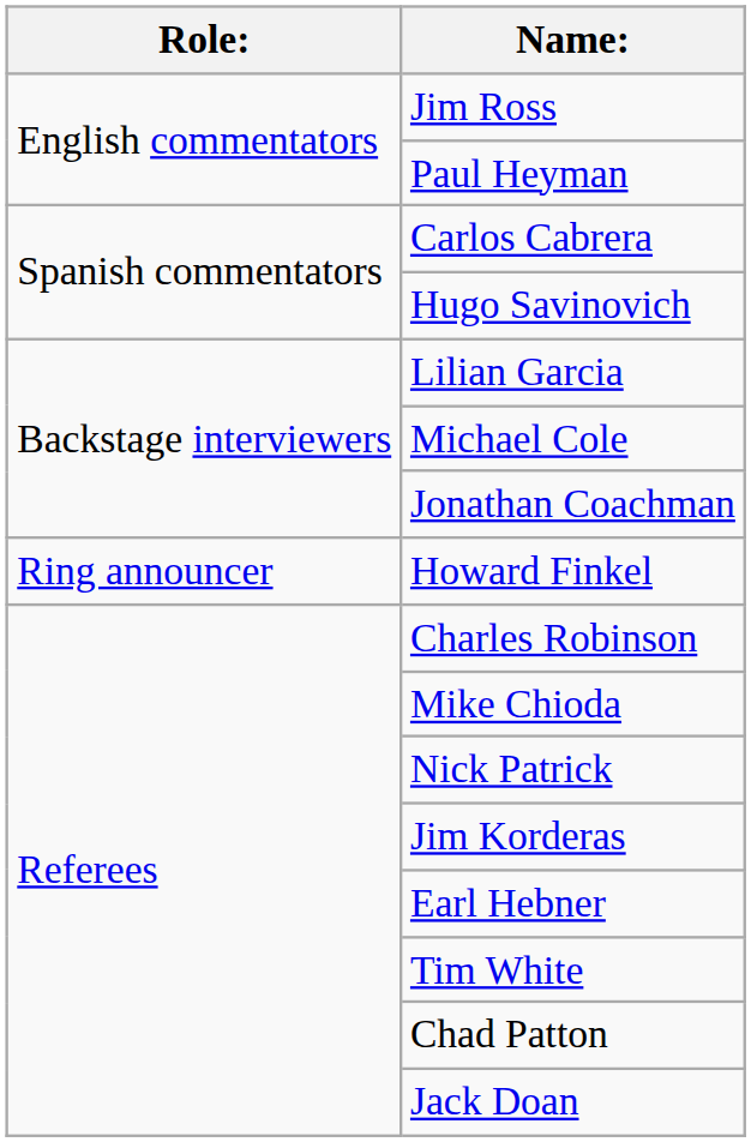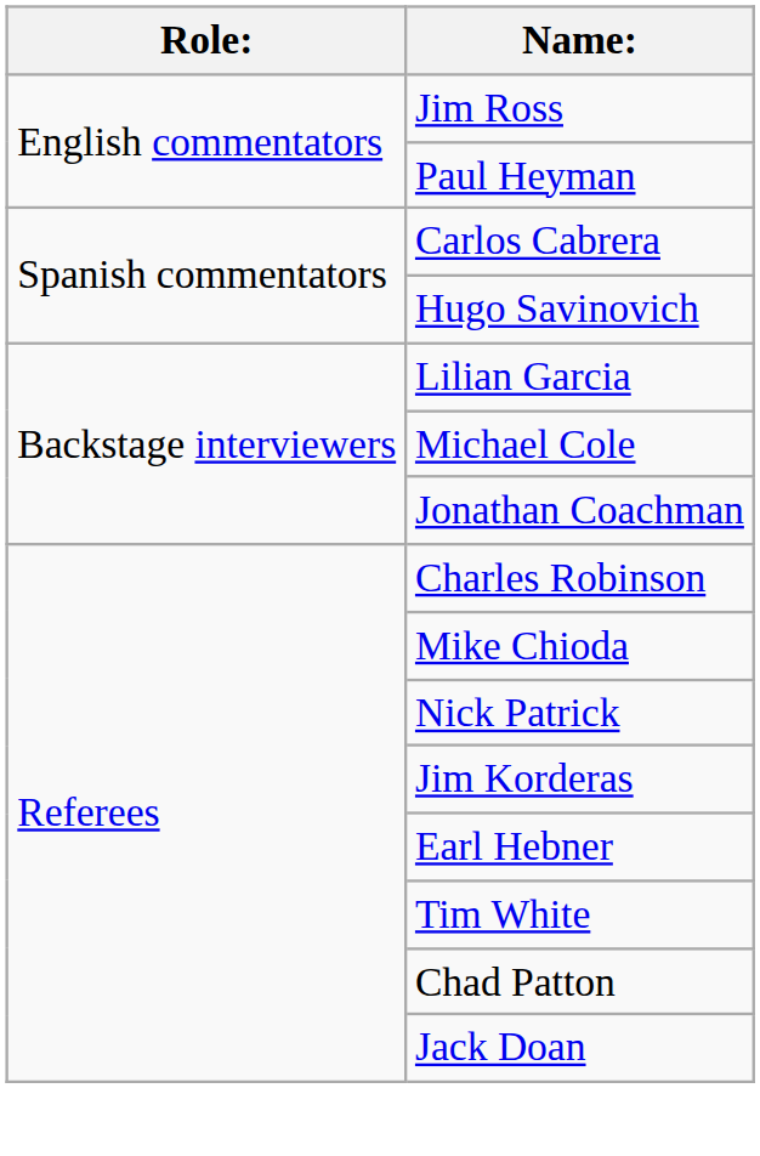- row: Ring announcer | Howard Finkel
